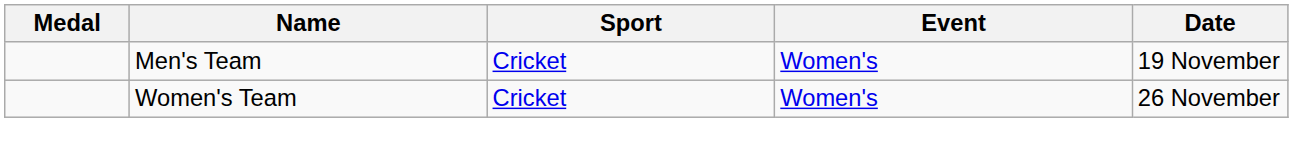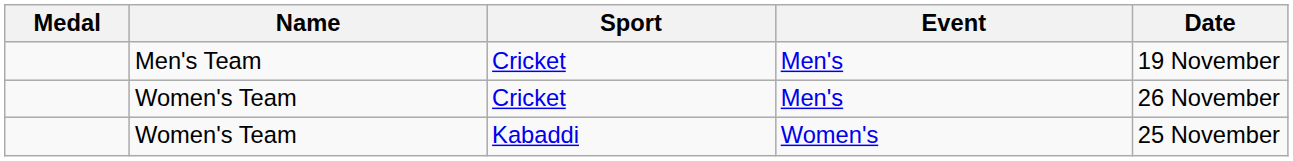Men's Team | Event: Women's -> Men's
Women's Team / Cricket | Event: Women's -> Men's
+ row: Women's Team | Kabaddi | Women's | 25 November
